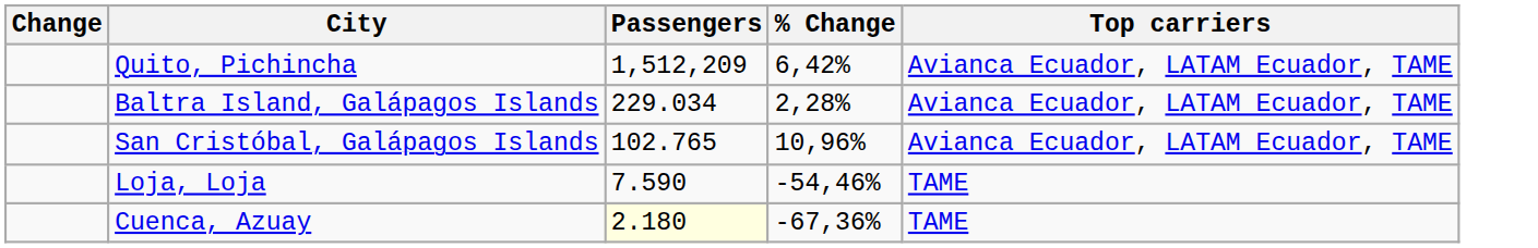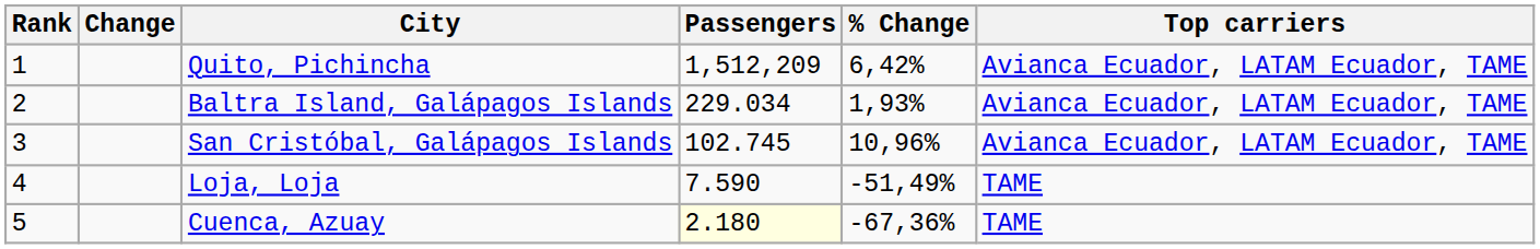+ column: Rank | 1 | 2 | 3 | 4 | 5
Baltra Island, Galápagos Islands | % Change: 2,28% -> 1,93%
San Cristóbal, Galápagos Islands | Passengers: 102.765 -> 102.745
Loja, Loja | % Change: -54,46% -> -51,49%
